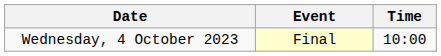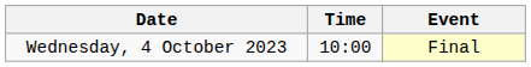columns swapped: Time <-> Event
